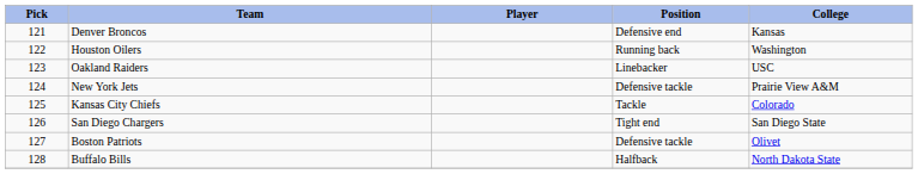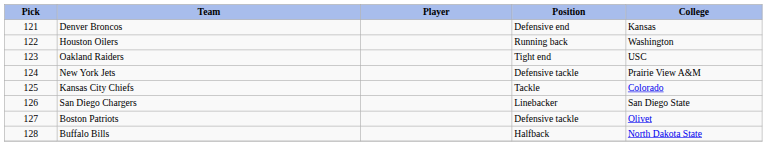Oakland Raiders | Position: Linebacker -> Tight end
San Diego Chargers | Position: Tight end -> Linebacker
